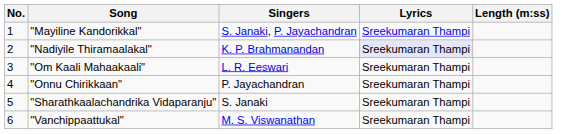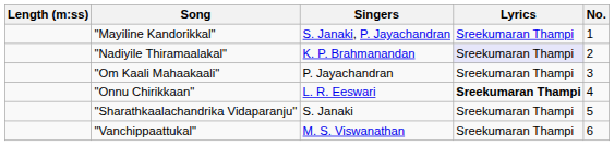columns swapped: No. <-> Length (m:ss)
"Om Kaali Mahaakaali" | Singers: L. R. Eeswari -> P. Jayachandran
"Onnu Chirikkaan" | Singers: P. Jayachandran -> L. R. Eeswari
"Onnu Chirikkaan" | Lyrics: normal -> bold
